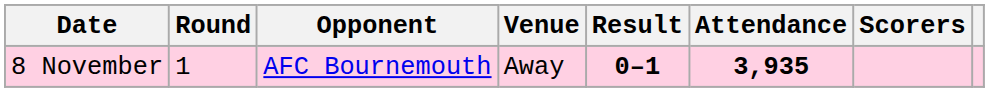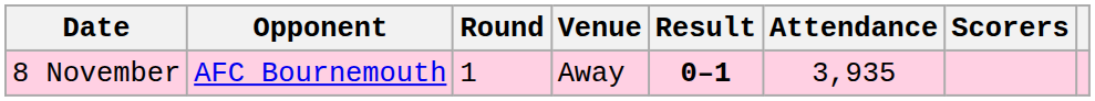columns swapped: Round <-> Opponent
8 November | Attendance: bold -> normal
